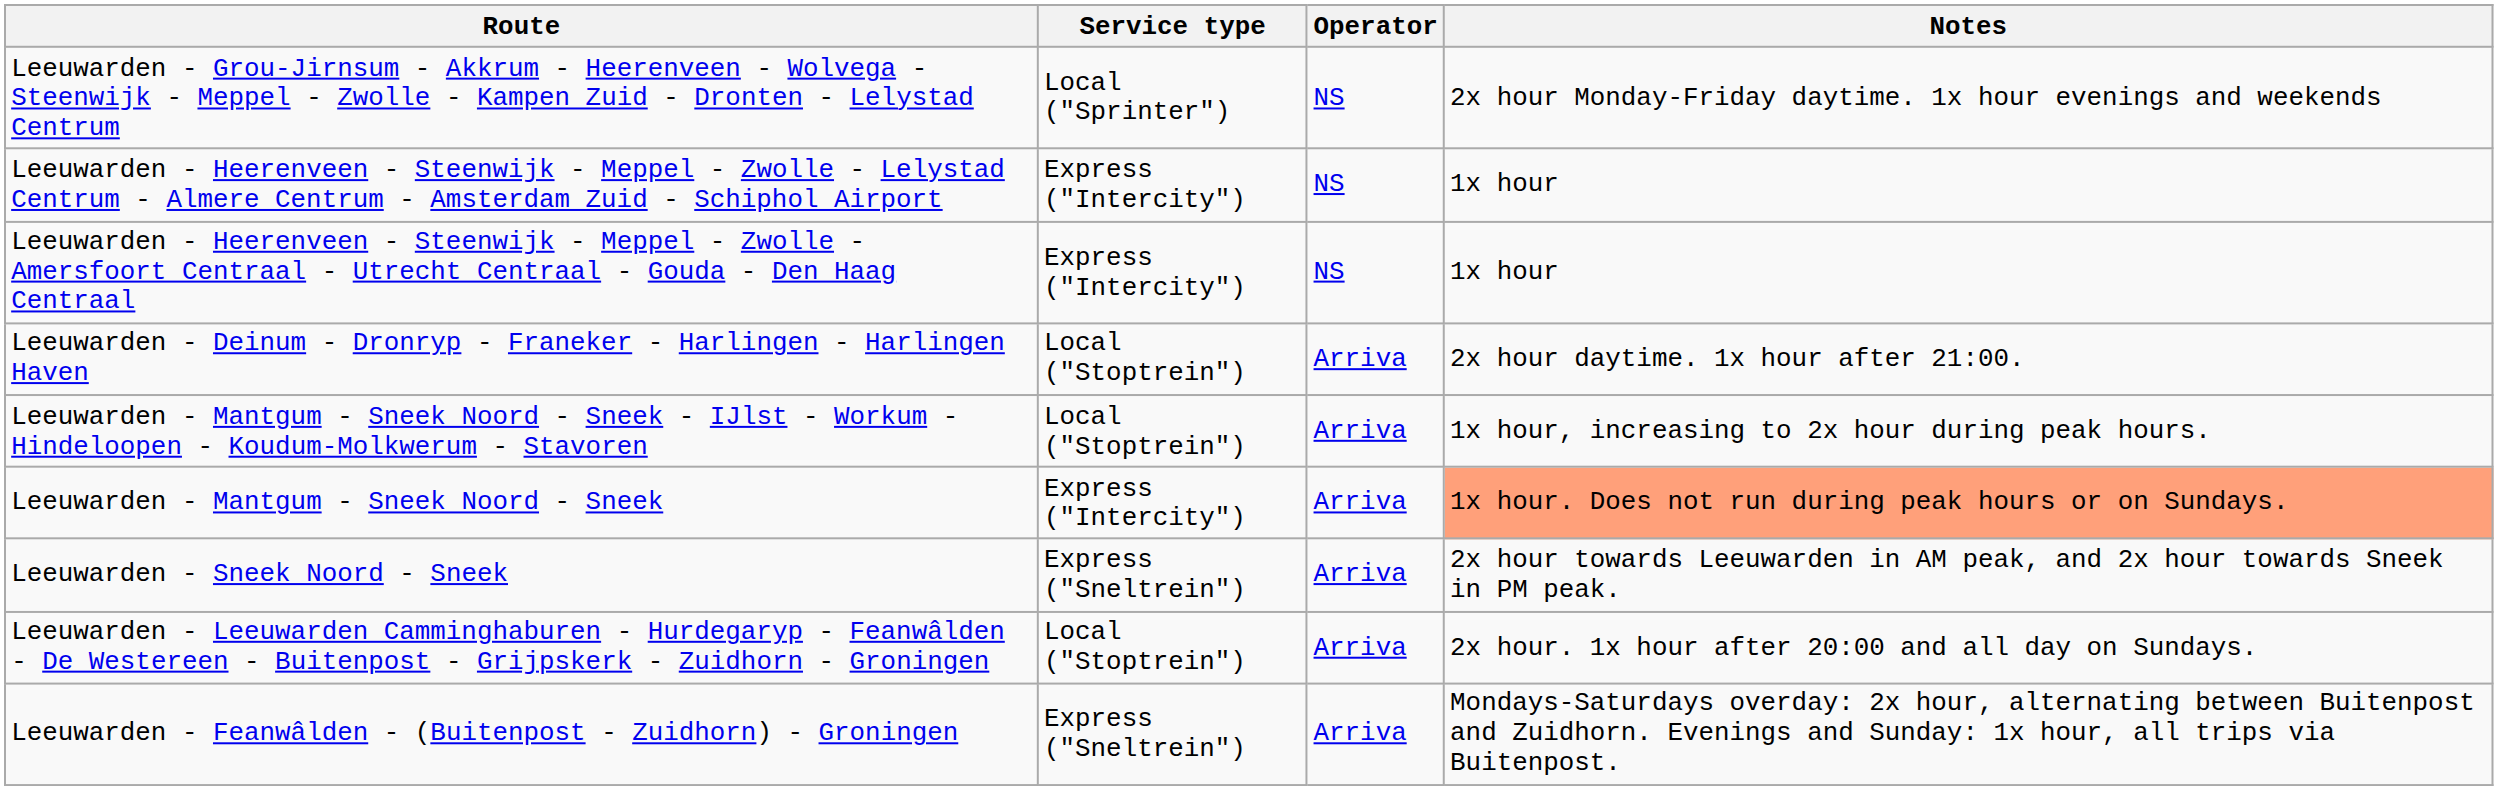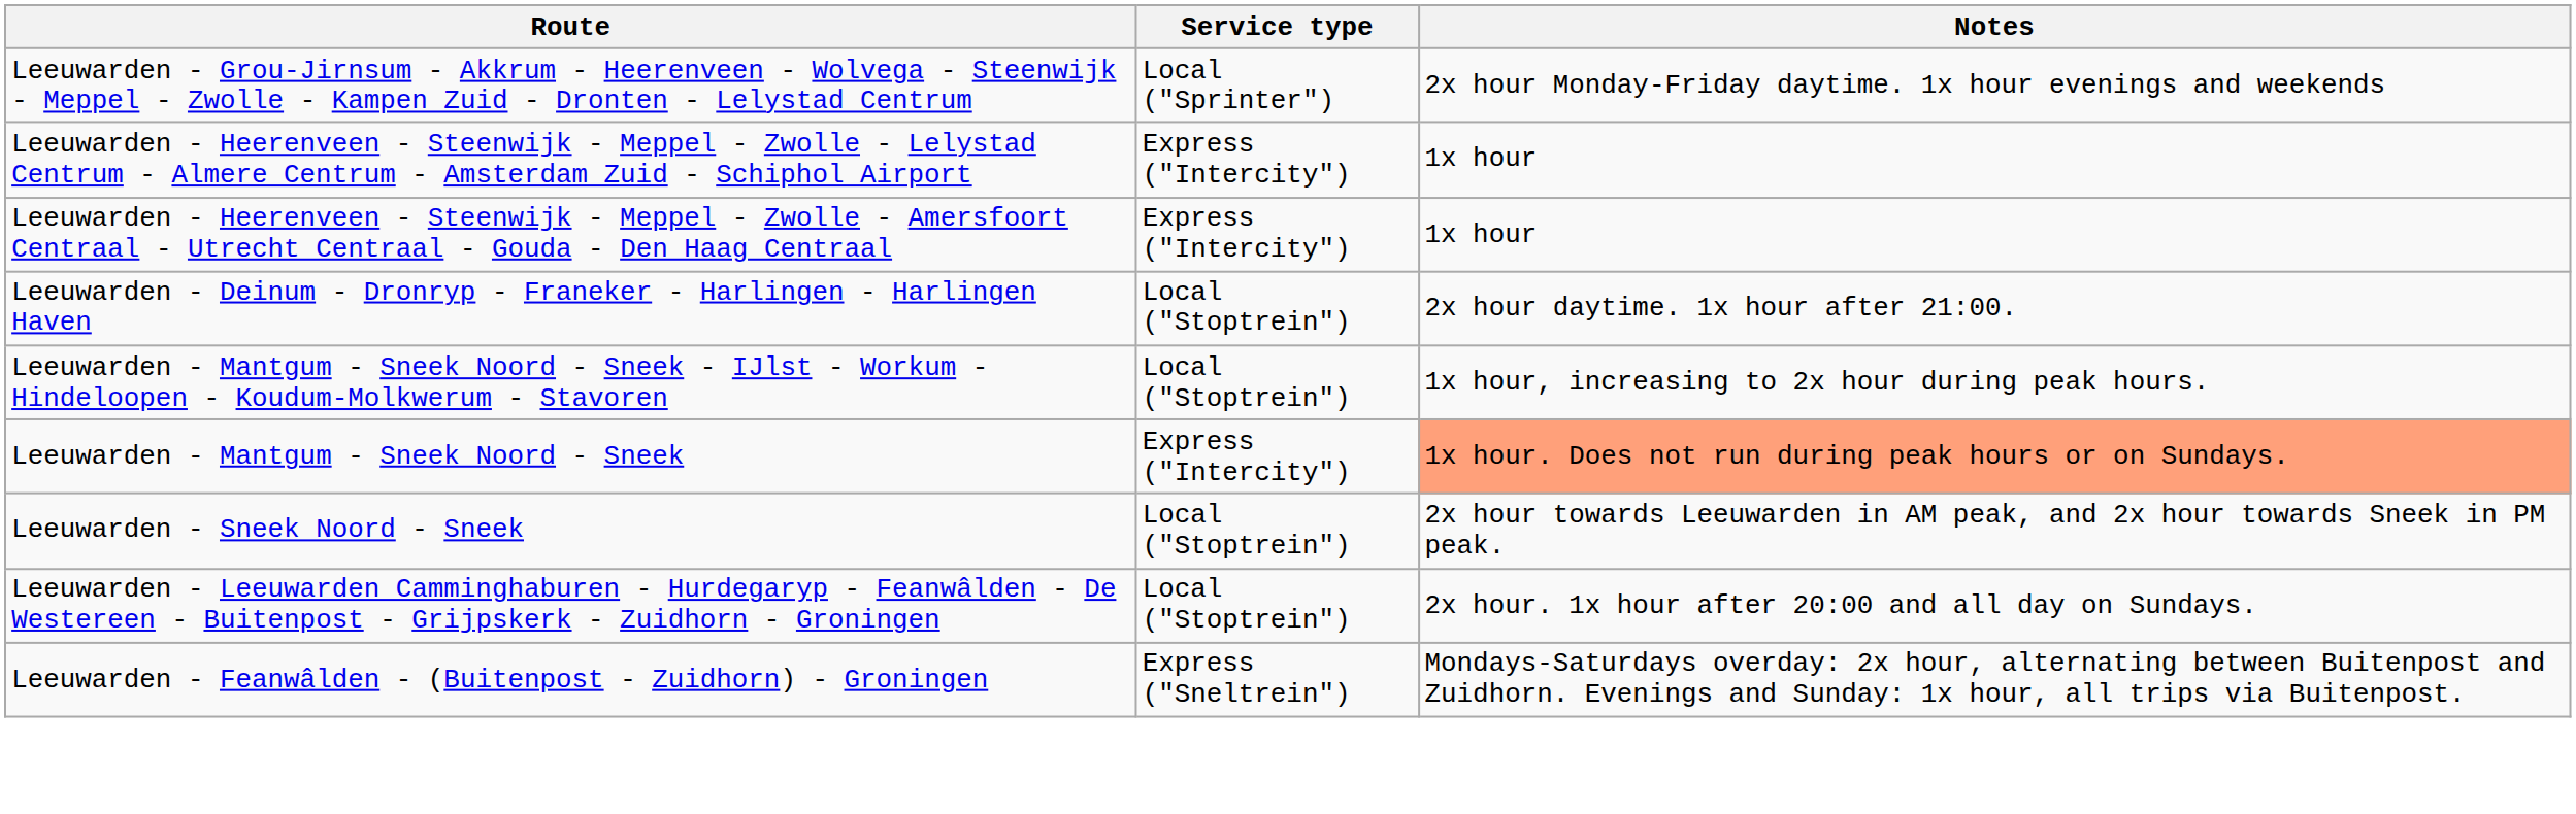- column: Operator | NS | NS | NS | Arriva | Arriva | Arriva | Arriva | Arriva | Arriva
Leeuwarden - Sneek Noord - Sneek | Service type: Express ("Sneltrein") -> Local ("Stoptrein")
